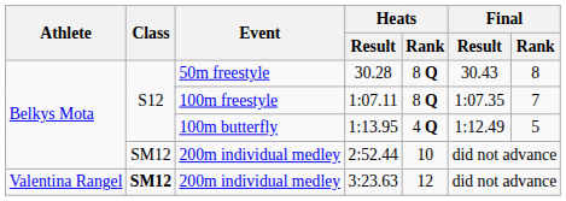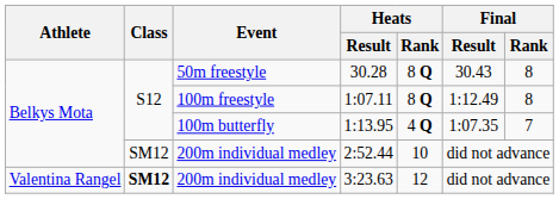1:07.11 | Final / Result: 1:07.35 -> 1:12.49
1:07.11 | Final / Rank: 7 -> 8
1:13.95 | Final / Result: 1:12.49 -> 1:07.35
1:13.95 | Final / Rank: 5 -> 7
